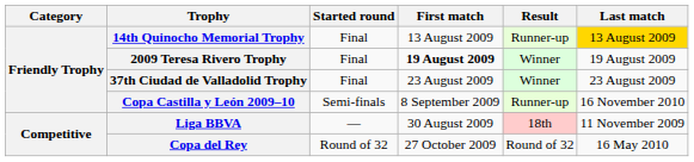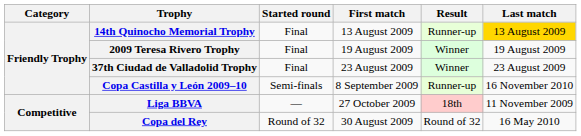2009 Teresa Rivero Trophy | First match: bold -> normal
Liga BBVA | First match: 30 August 2009 -> 27 October 2009
Copa del Rey | First match: 27 October 2009 -> 30 August 2009
